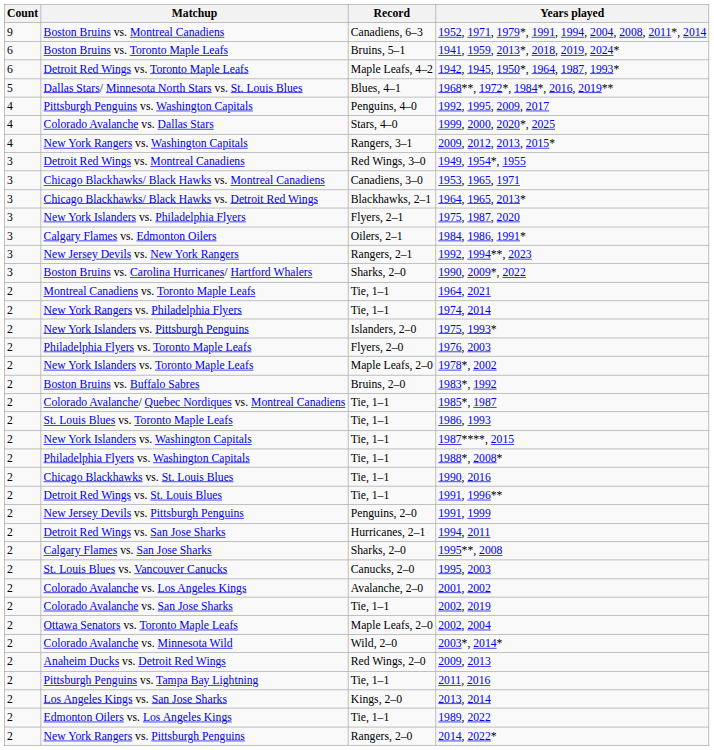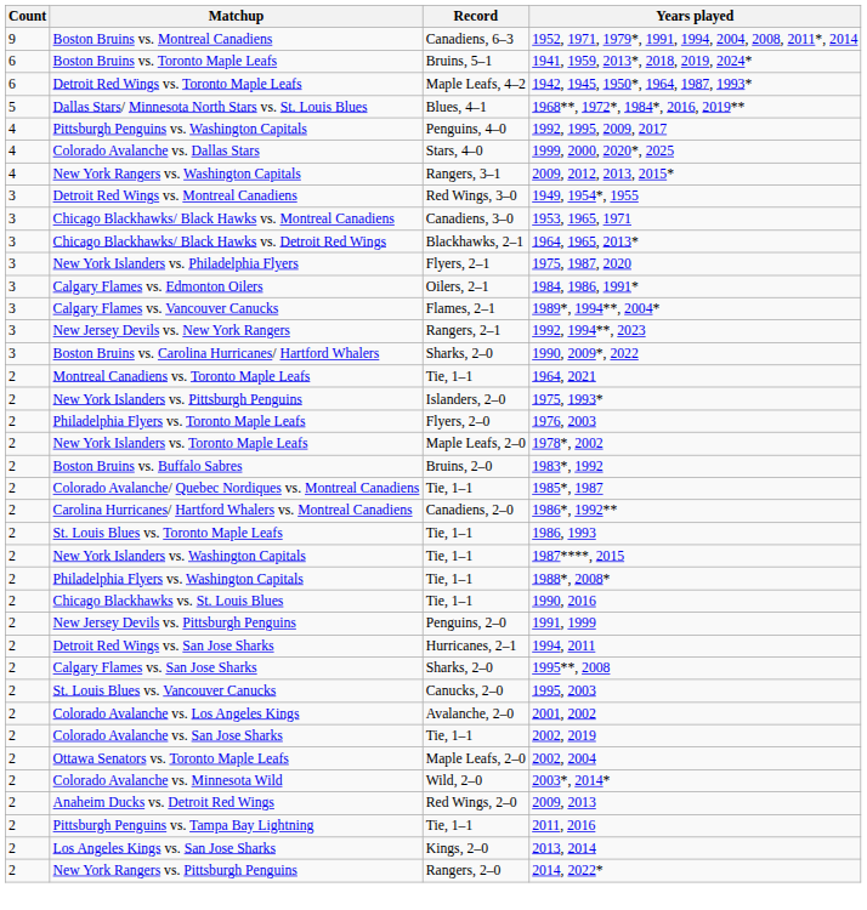+ row: 3 | Calgary Flames vs. Vancouver Canucks | Flames, 2–1 | 1989*, 1994**, 2004*
- row: 2 | New York Rangers vs. Philadelphia Flyers | Tie, 1–1 | 1974, 2014
+ row: 2 | Carolina Hurricanes/ Hartford Whalers vs. Montreal Canadiens | Canadiens, 2–0 | 1986*, 1992**
- row: 2 | Detroit Red Wings vs. St. Louis Blues | Tie, 1–1 | 1991, 1996**
- row: 2 | Edmonton Oilers vs. Los Angeles Kings | Tie, 1–1 | 1989, 2022
